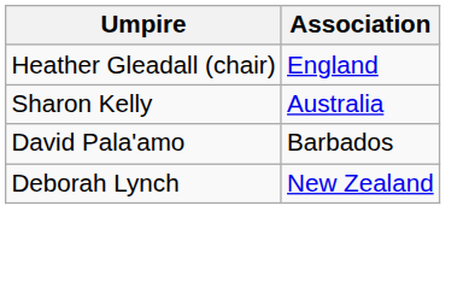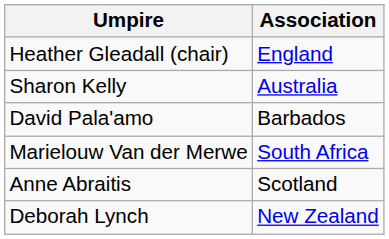+ row: Marielouw Van der Merwe | South Africa
+ row: Anne Abraitis | Scotland
